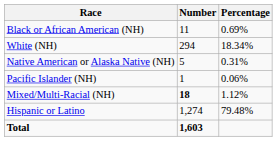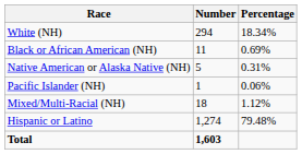rows swapped: White (NH) <-> Black or African American (NH)
Mixed/Multi-Racial (NH) | Number: bold -> normal
